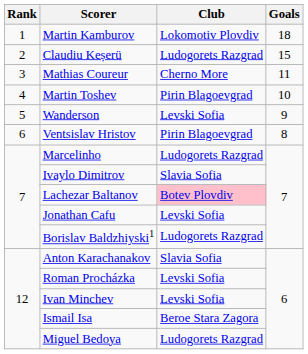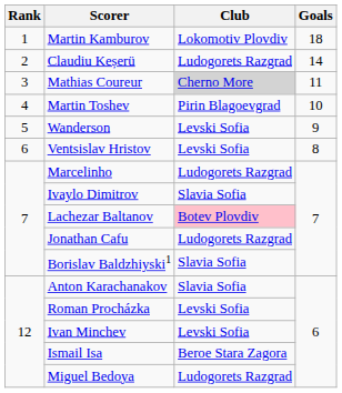Claudiu Keșerü | Goals: 15 -> 14
Mathias Coureur | Club: no background -> lightgrey background
Ventsislav Hristov | Club: Pirin Blagoevgrad -> Levski Sofia
Jonathan Cafu | Club: Levski Sofia -> Ludogorets Razgrad
Borislav Baldzhiyski1 | Club: Ludogorets Razgrad -> Slavia Sofia
